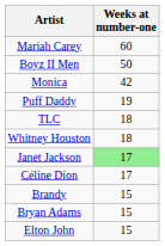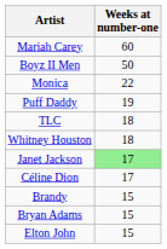Monica | Weeks at number-one: 42 -> 22
